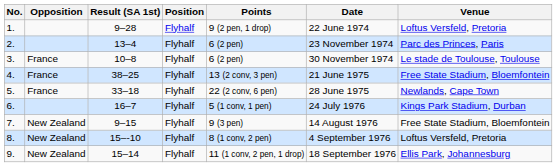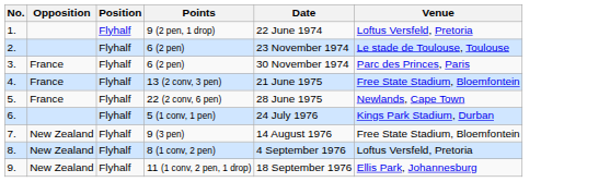- column: Result (SA 1st) | 9–28 | 13–4 | 10–8 | 38–25 | 33–18 | 16–7 | 9–15 | 15–-10 | 15–14
2. | Venue: Parc des Princes, Paris -> Le stade de Toulouse, Toulouse
3. | Venue: Le stade de Toulouse, Toulouse -> Parc des Princes, Paris
